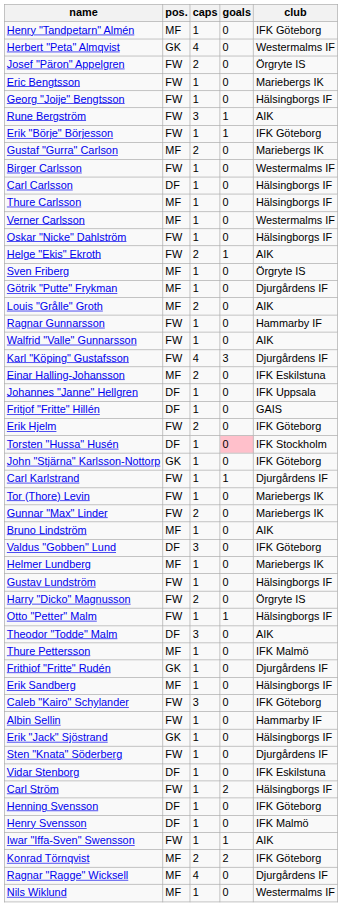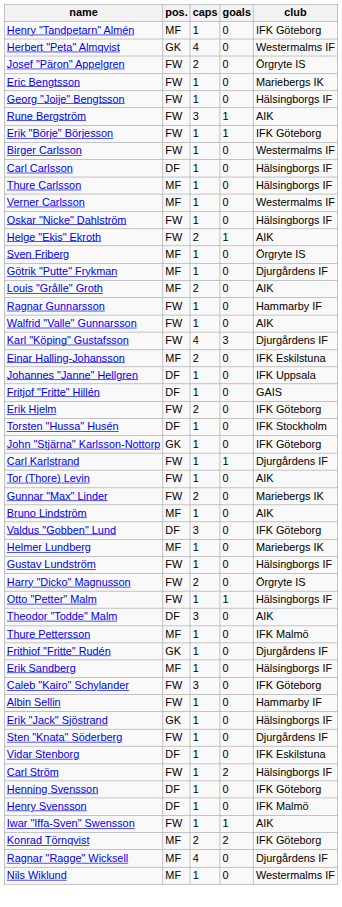- row: Gustaf "Gurra" Carlson | MF | 2 | 0 | Mariebergs IK
Torsten "Hussa" Husén | goals: pink background -> no background
Tor (Thore) Levin | club: Mariebergs IK -> AIK
